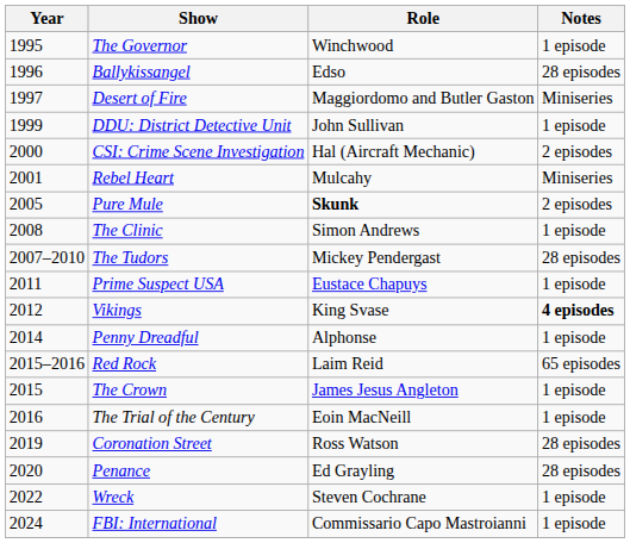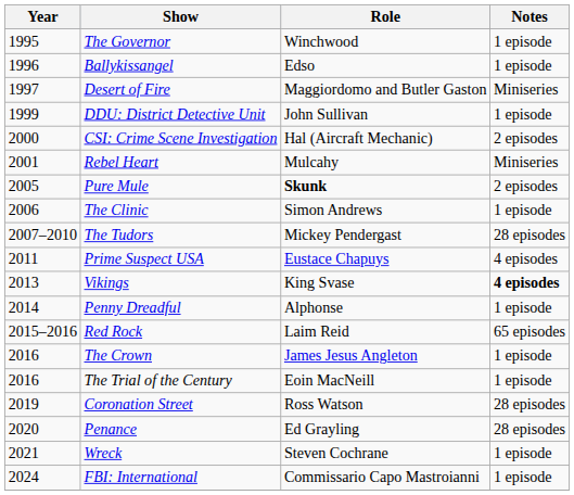Ballykissangel | Notes: 28 episodes -> 1 episode
The Clinic | Year: 2008 -> 2006
Prime Suspect USA | Notes: 1 episode -> 4 episodes
Vikings | Year: 2012 -> 2013
The Crown | Year: 2015 -> 2016
Wreck | Year: 2022 -> 2021
